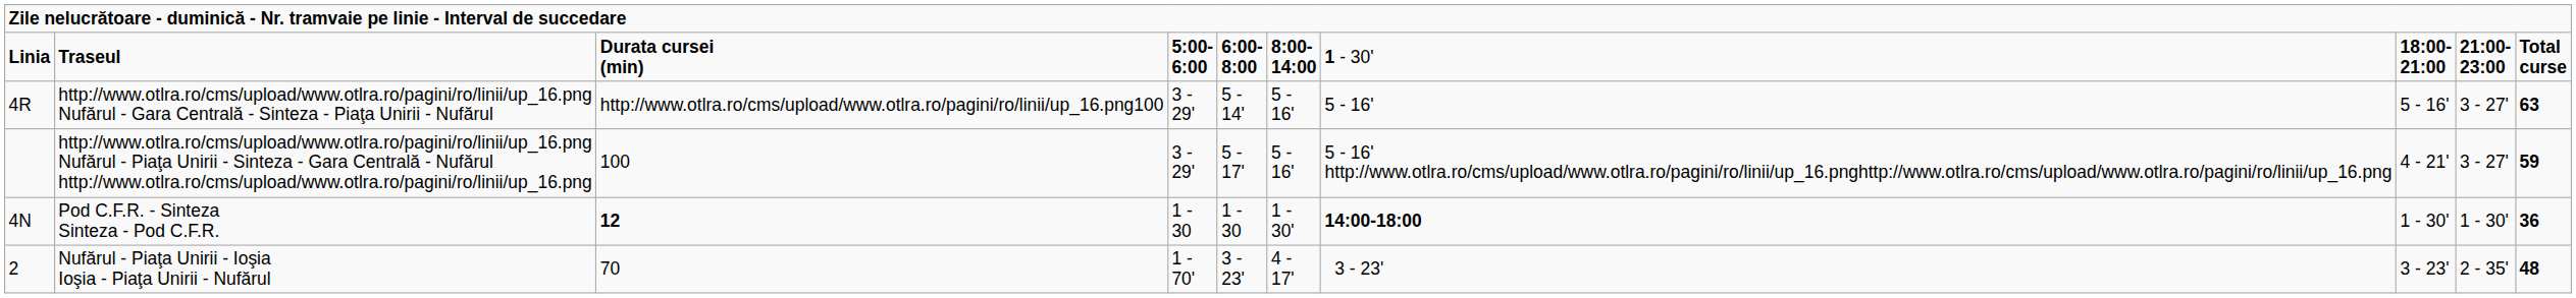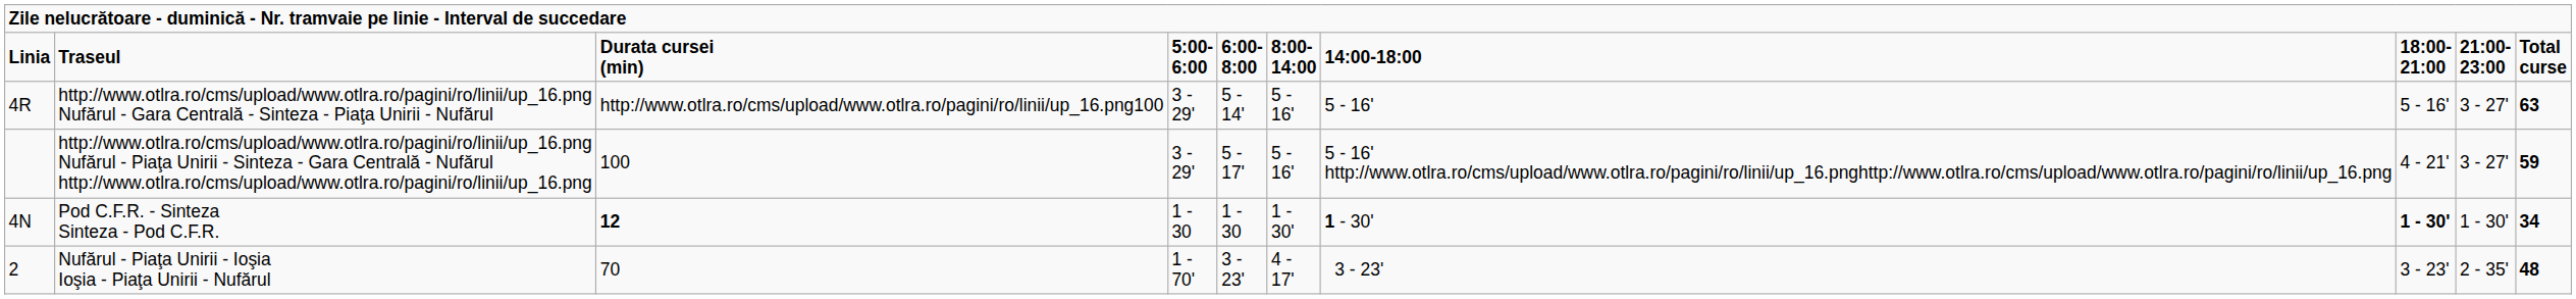Traseul | column 7: 1 - 30' -> 14:00-18:00
Pod C.F.R. - Sinteza Sinteza - Pod C.F.R. | column 7: 14:00-18:00 -> 1 - 30'
Pod C.F.R. - Sinteza Sinteza - Pod C.F.R. | column 8: normal -> bold
Pod C.F.R. - Sinteza Sinteza - Pod C.F.R. | column 10: 36 -> 34
